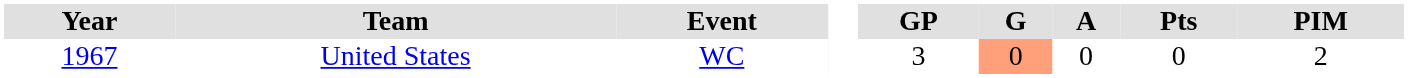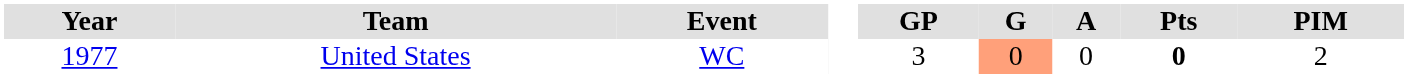United States | Year: 1967 -> 1977
United States | Pts: normal -> bold
